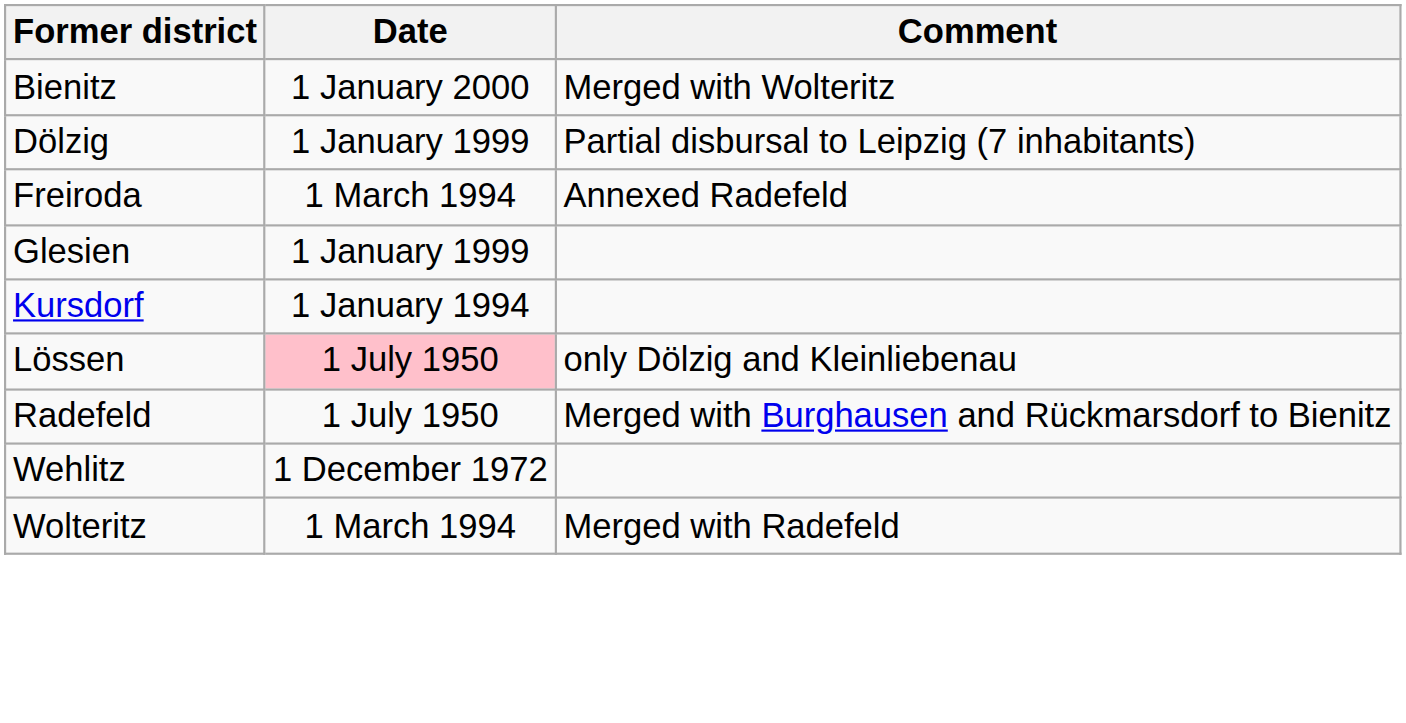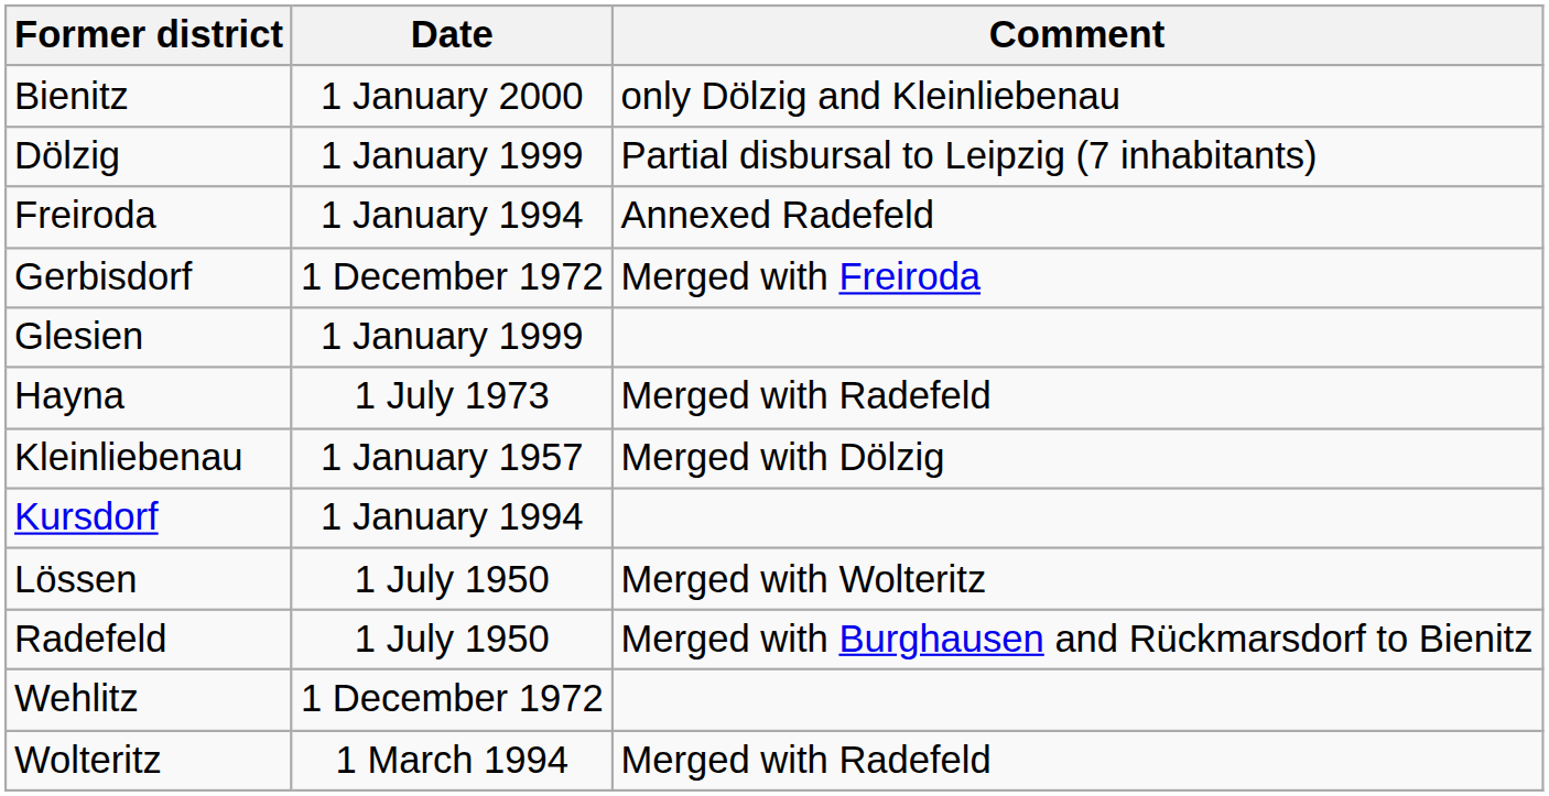Bienitz | Comment: Merged with Wolteritz -> only Dölzig and Kleinliebenau
Freiroda | Date: 1 March 1994 -> 1 January 1994
+ row: Gerbisdorf | 1 December 1972 | Merged with Freiroda
+ row: Hayna | 1 July 1973 | Merged with Radefeld
+ row: Kleinliebenau | 1 January 1957 | Merged with Dölzig
Lössen | Date: pink background -> no background
Lössen | Comment: only Dölzig and Kleinliebenau -> Merged with Wolteritz
